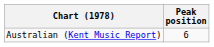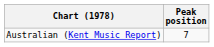Australian (Kent Music Report) | Peak position: 6 -> 7
